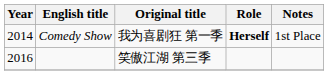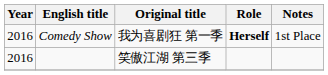Comedy Show | Year: 2014 -> 2016
